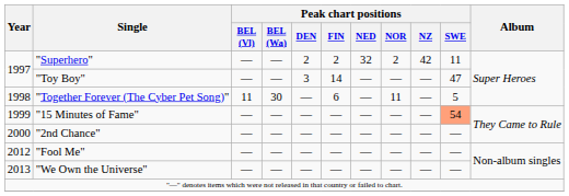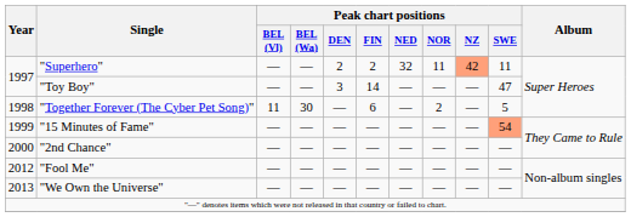"Superhero" | Peak chart positions / NOR: 2 -> 11
"Superhero" | Peak chart positions / NZ: no background -> lightsalmon background
"Together Forever (The Cyber Pet Song)" | Peak chart positions / NOR: 11 -> 2
